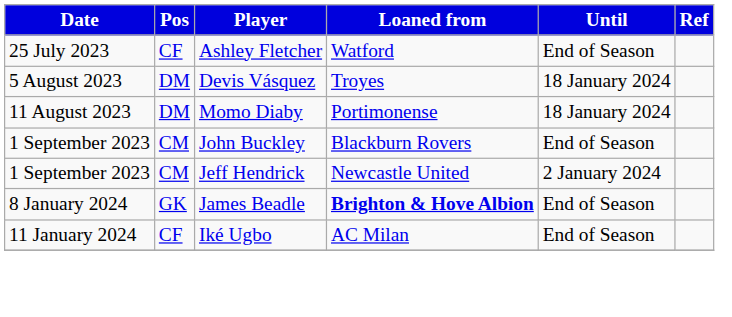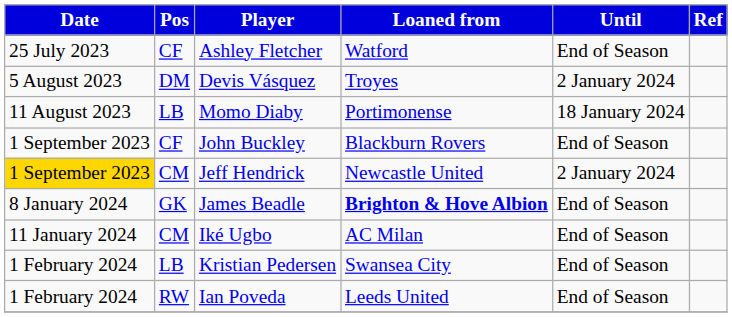Devis Vásquez | Until: 18 January 2024 -> 2 January 2024
Momo Diaby | Pos: DM -> LB
John Buckley | Pos: CM -> CF
Jeff Hendrick | Date: no background -> gold background
Iké Ugbo | Pos: CF -> CM
+ row: 1 February 2024 | LB | Kristian Pedersen | Swansea City | End of Season
+ row: 1 February 2024 | RW | Ian Poveda | Leeds United | End of Season
